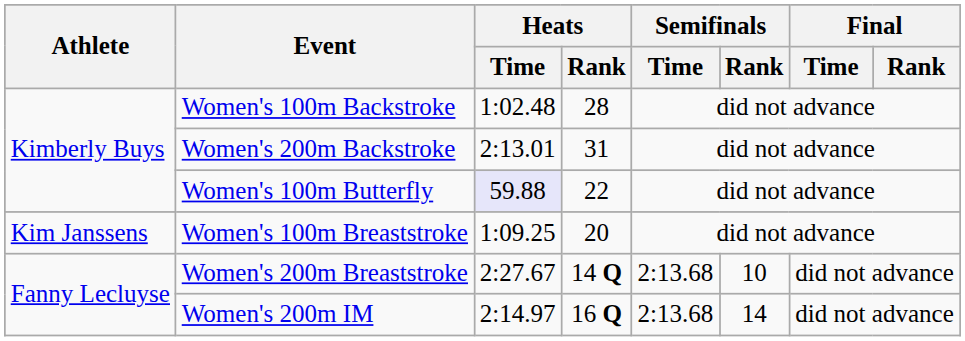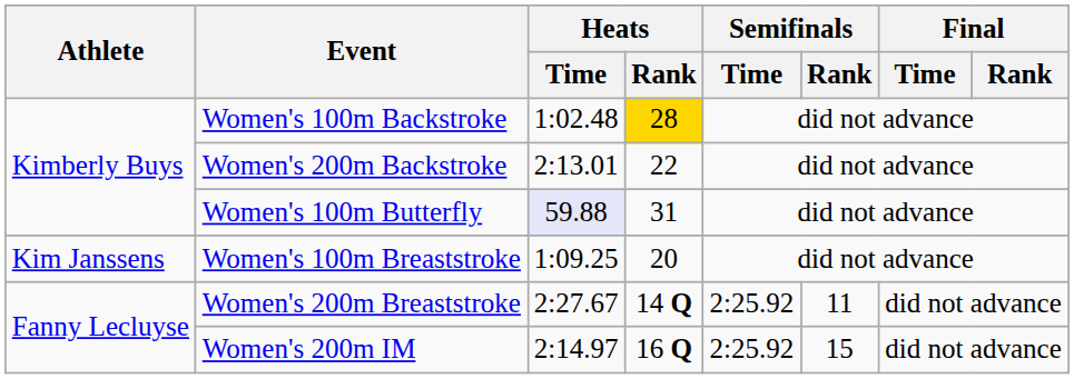Women's 100m Backstroke | Heats / Rank: no background -> gold background
Women's 200m Backstroke | Heats / Rank: 31 -> 22
Women's 100m Butterfly | Heats / Rank: 22 -> 31
Women's 200m Breaststroke | Semifinals / Time: 2:13.68 -> 2:25.92
Women's 200m Breaststroke | Semifinals / Rank: 10 -> 11
Women's 200m IM | Semifinals / Time: 2:13.68 -> 2:25.92
Women's 200m IM | Semifinals / Rank: 14 -> 15
